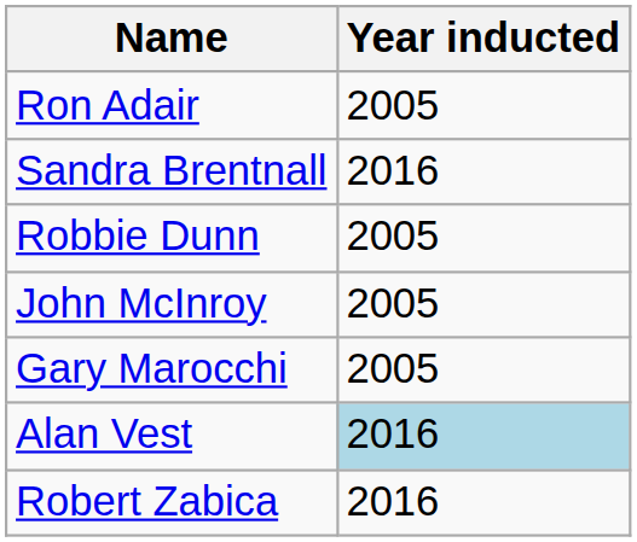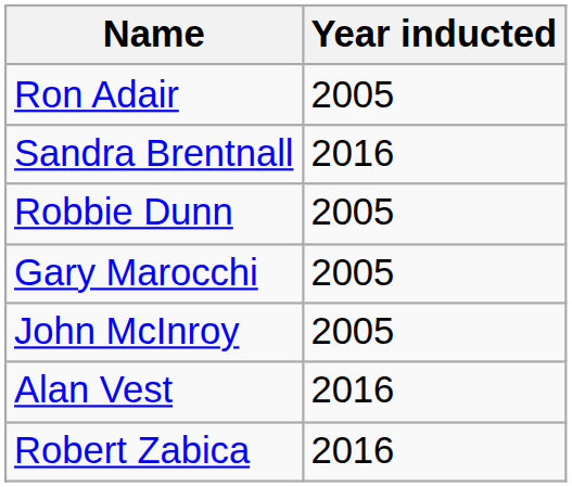rows swapped: Gary Marocchi <-> John McInroy
Alan Vest | Year inducted: lightblue background -> no background
